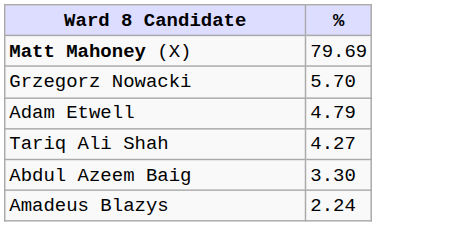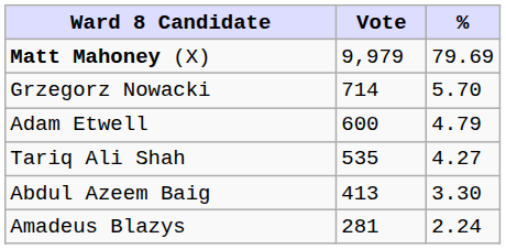+ column: Vote | 9,979 | 714 | 600 | 535 | 413 | 281
